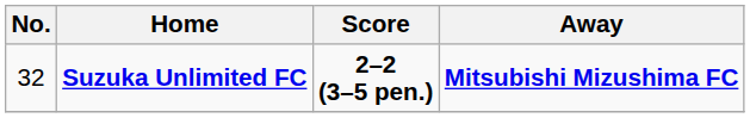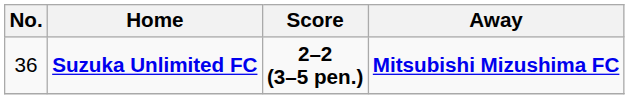Suzuka Unlimited FC | No.: 32 -> 36
